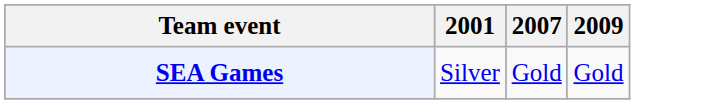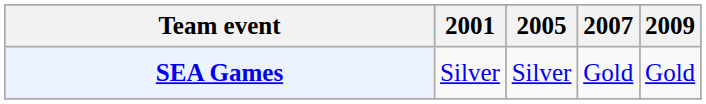+ column: 2005 | Silver
